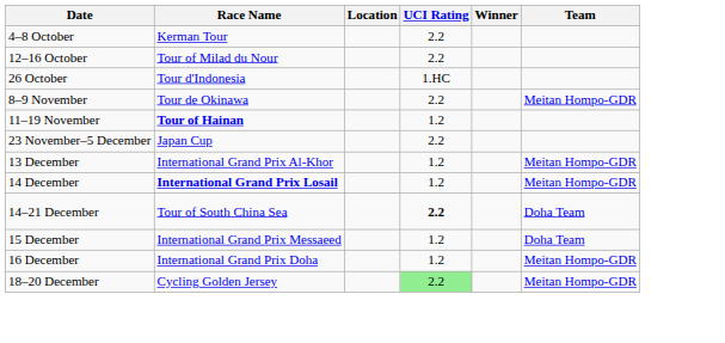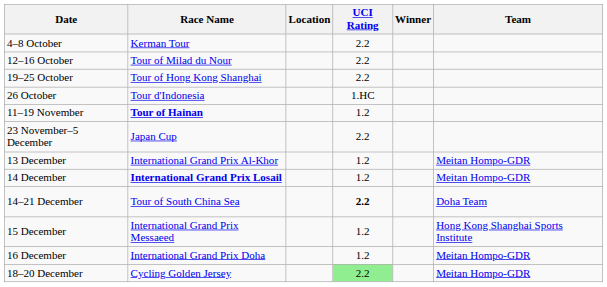+ row: 19–25 October | Tour of Hong Kong Shanghai | 2.2
- row: 8–9 November | Tour de Okinawa | 2.2 | Meitan Hompo-GDR
15 December | Team: Doha Team -> Hong Kong Shanghai Sports Institute
